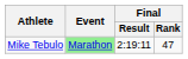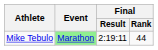Mike Tebulo | Final / Rank: 47 -> 44
